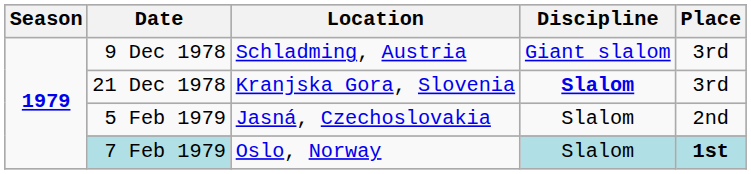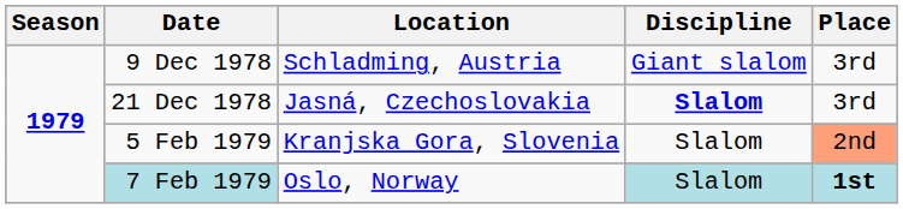21 Dec 1978 | Location: Kranjska Gora, Slovenia -> Jasná, Czechoslovakia
5 Feb 1979 | Location: Jasná, Czechoslovakia -> Kranjska Gora, Slovenia
5 Feb 1979 | Place: no background -> lightsalmon background
